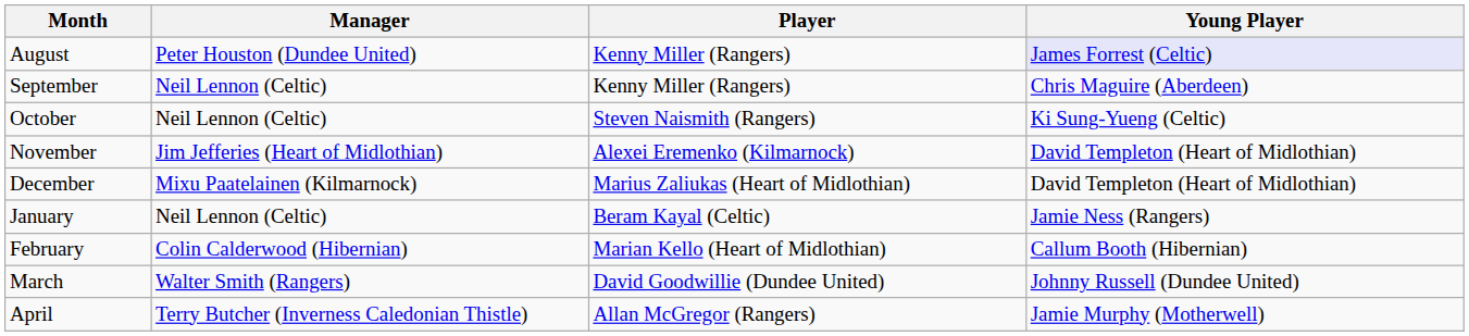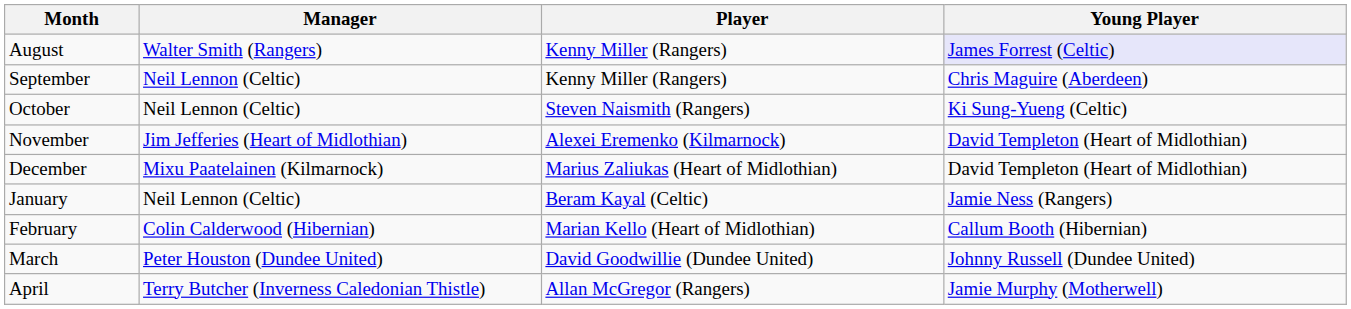August | Manager: Peter Houston (Dundee United) -> Walter Smith (Rangers)
March | Manager: Walter Smith (Rangers) -> Peter Houston (Dundee United)
